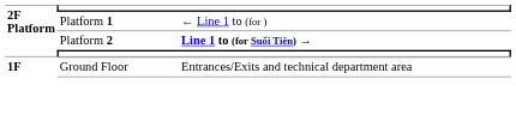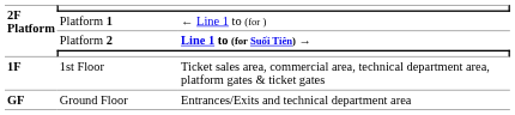+ row: 1F | 1st Floor | Ticket sales area, commercial area, technical department area, platform gates & ticket gates
Ground Floor | 2F Platform: 1F -> GF
